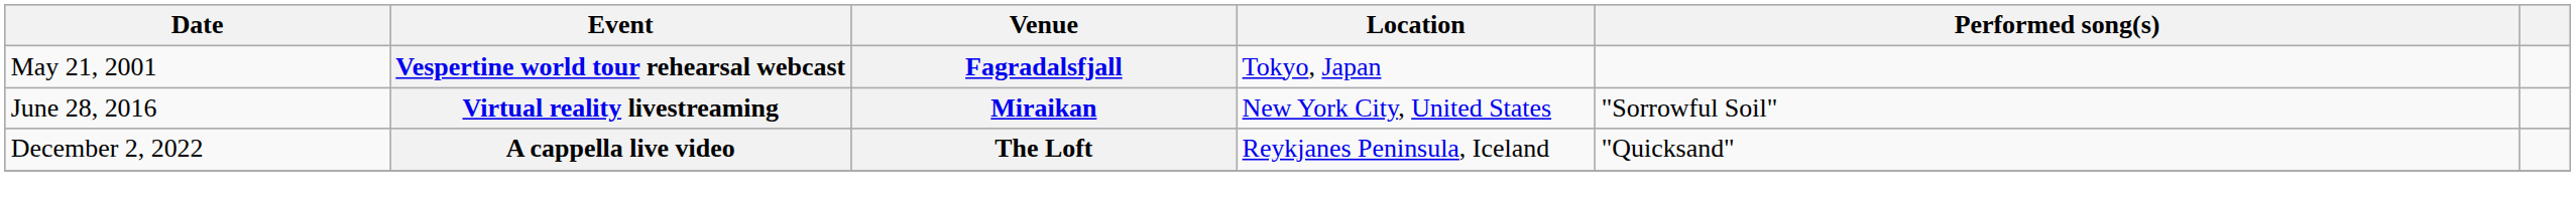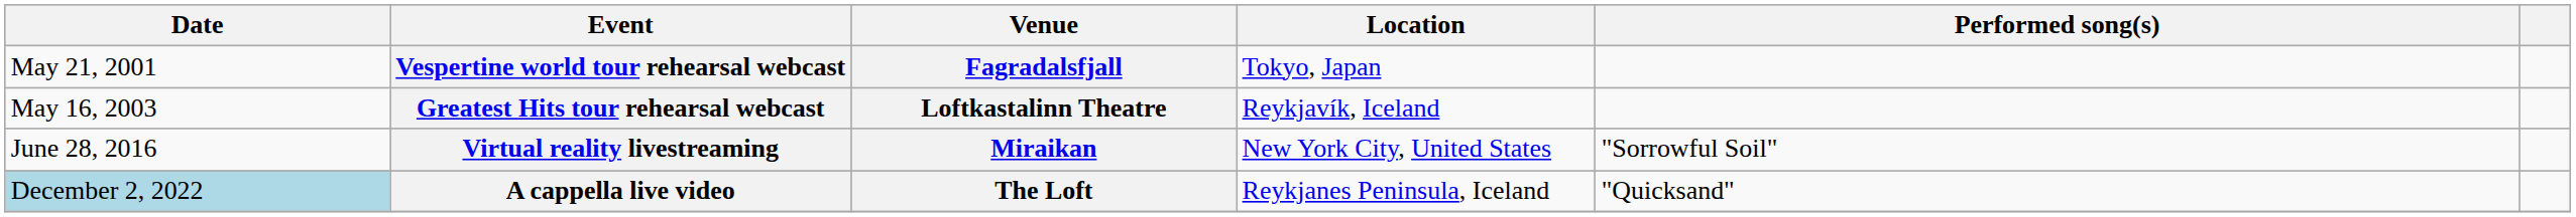+ row: May 16, 2003 | Greatest Hits tour rehearsal webcast | Loftkastalinn Theatre | Reykjavík, Iceland
A cappella live video | Date: no background -> lightblue background
